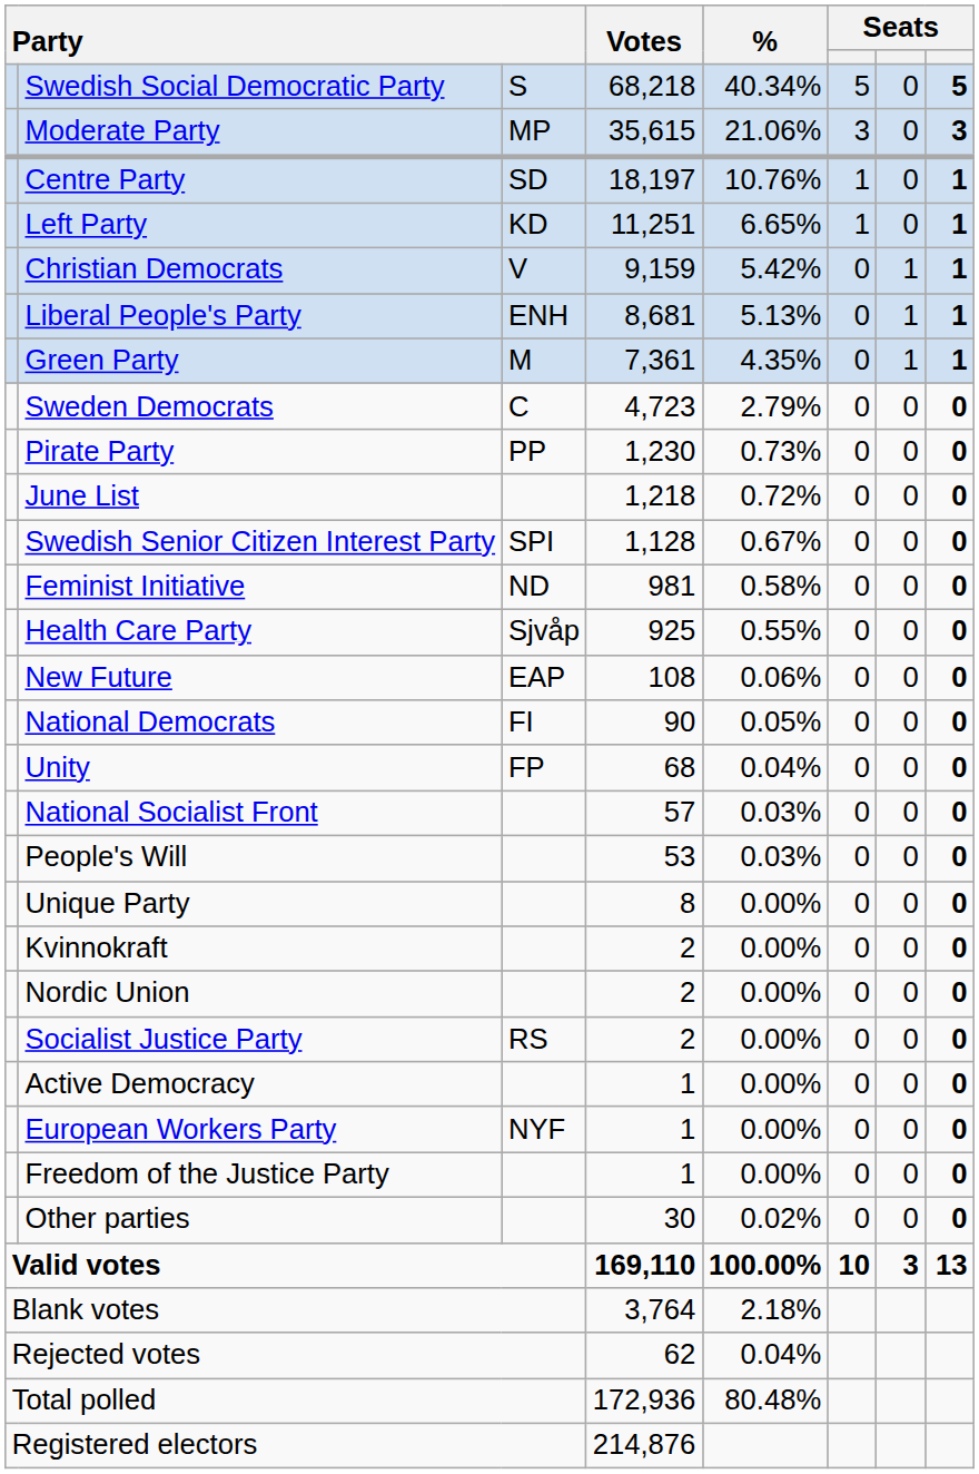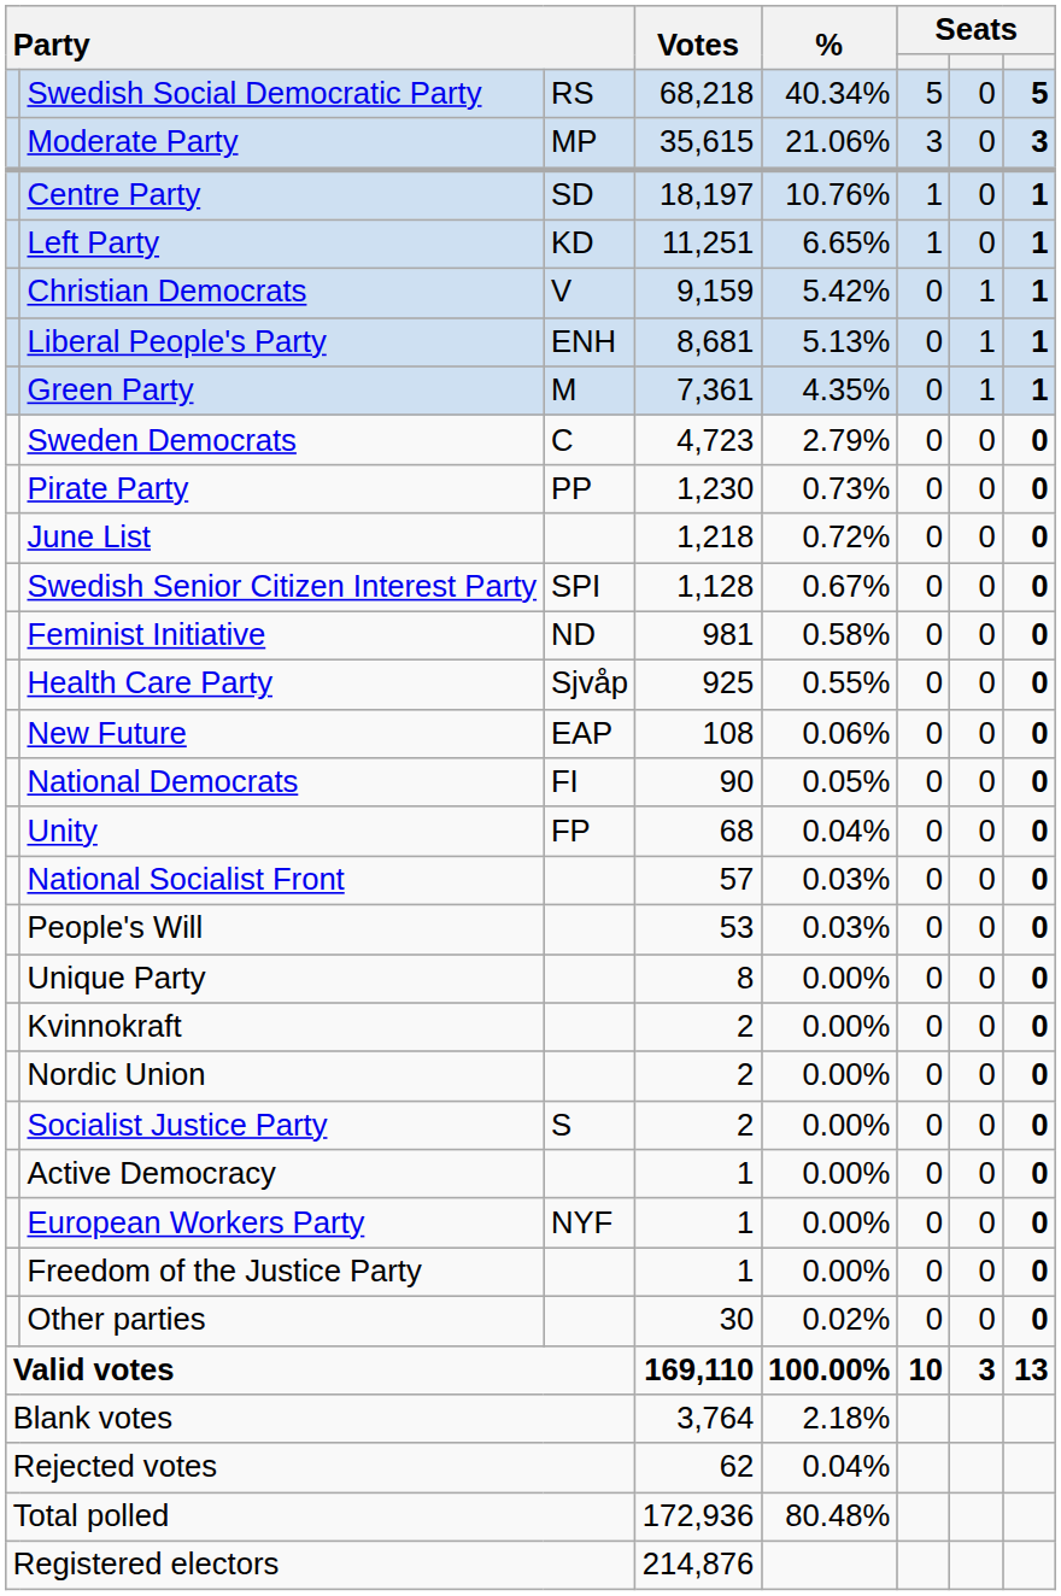Swedish Social Democratic Party | column 3: S -> RS
Socialist Justice Party | column 3: RS -> S
